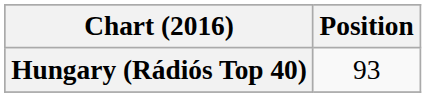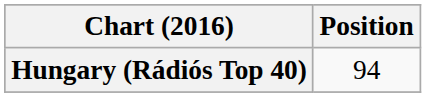Hungary (Rádiós Top 40) | Position: 93 -> 94
